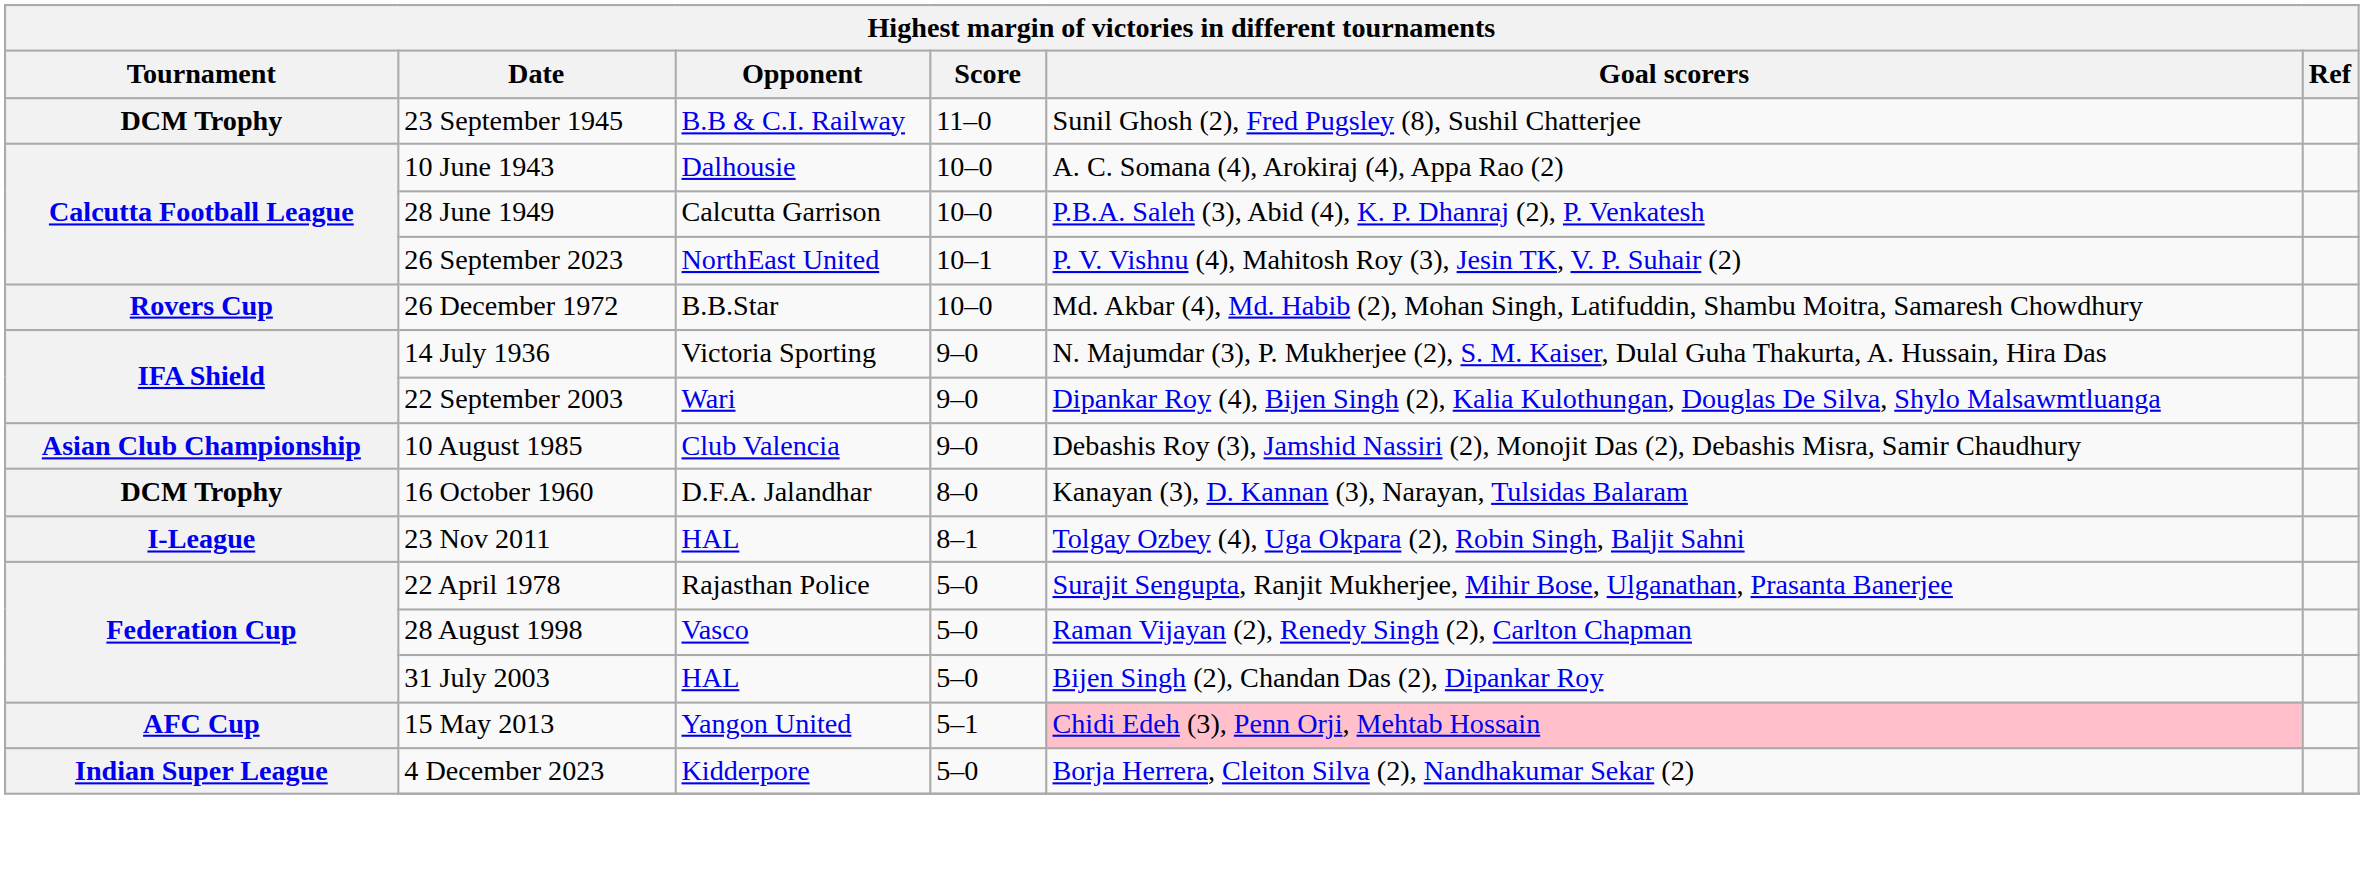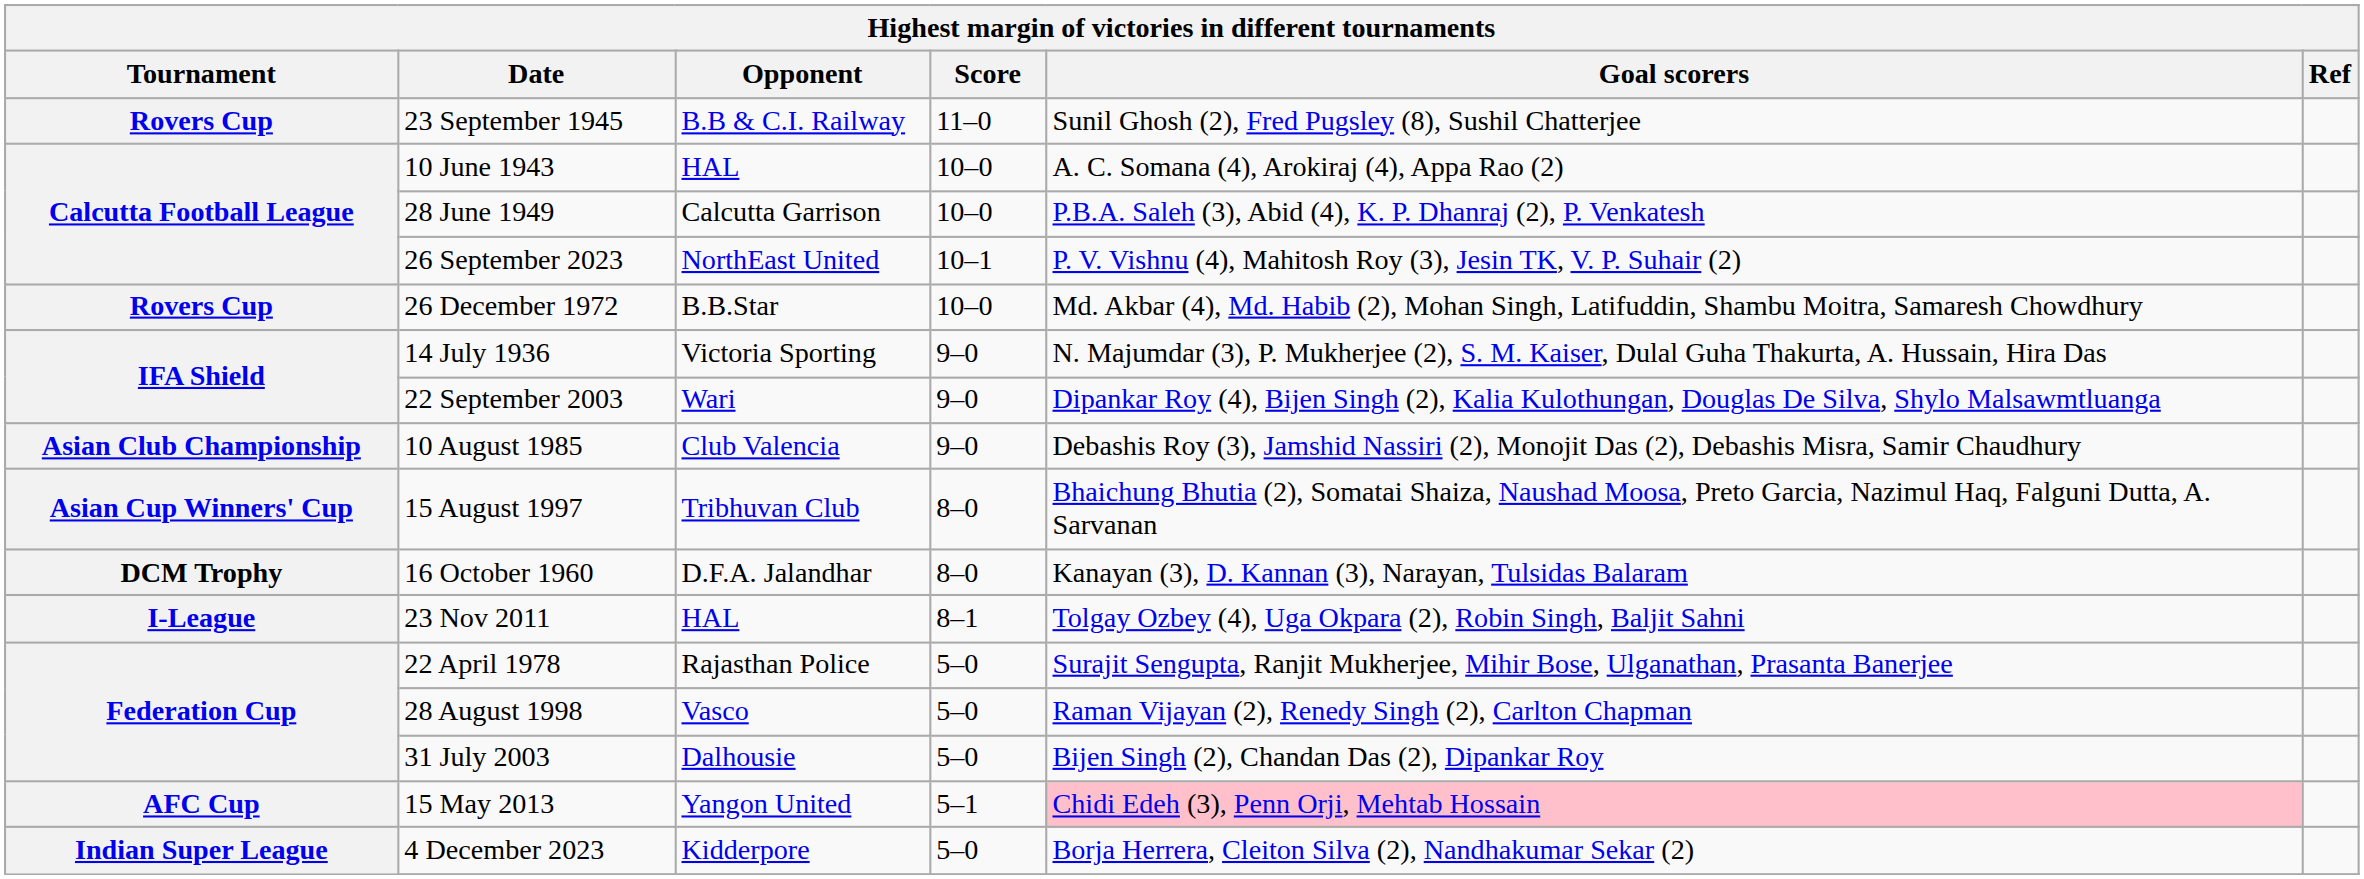23 September 1945 | Tournament: DCM Trophy -> Rovers Cup
10 June 1943 | Opponent: Dalhousie -> HAL
+ row: Asian Cup Winners' Cup | 15 August 1997 | Tribhuvan Club | 8–0 | Bhaichung Bhutia (2), Somatai Shaiza, Naushad Moosa, Preto Garcia, Nazimul Haq, Falguni Dutta, A. Sarvanan
31 July 2003 | Opponent: HAL -> Dalhousie
